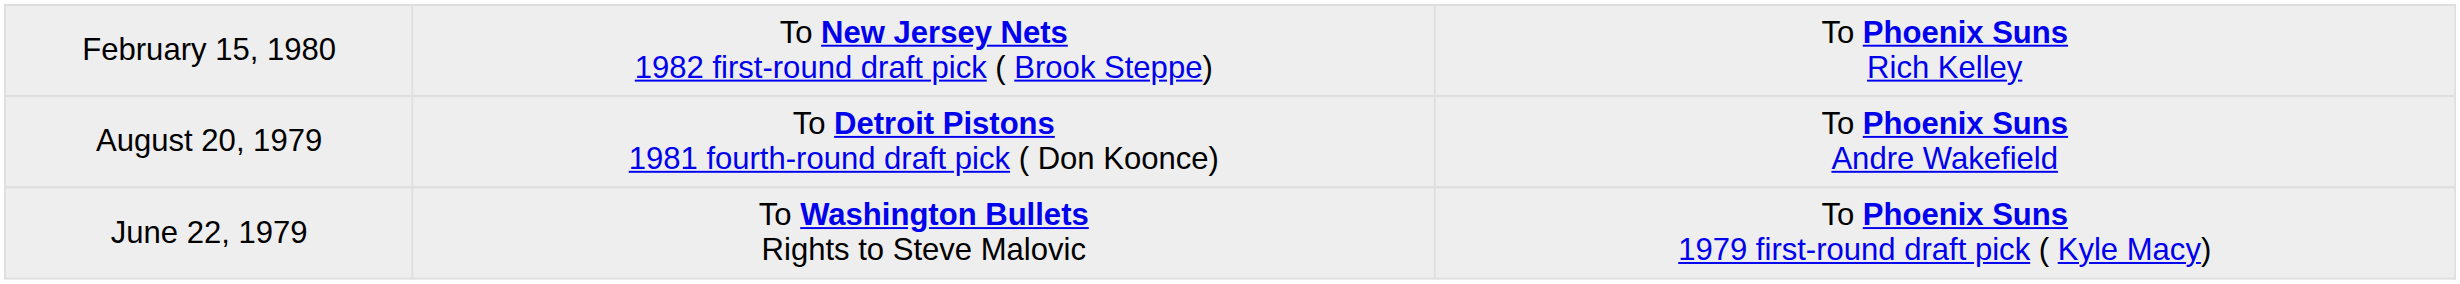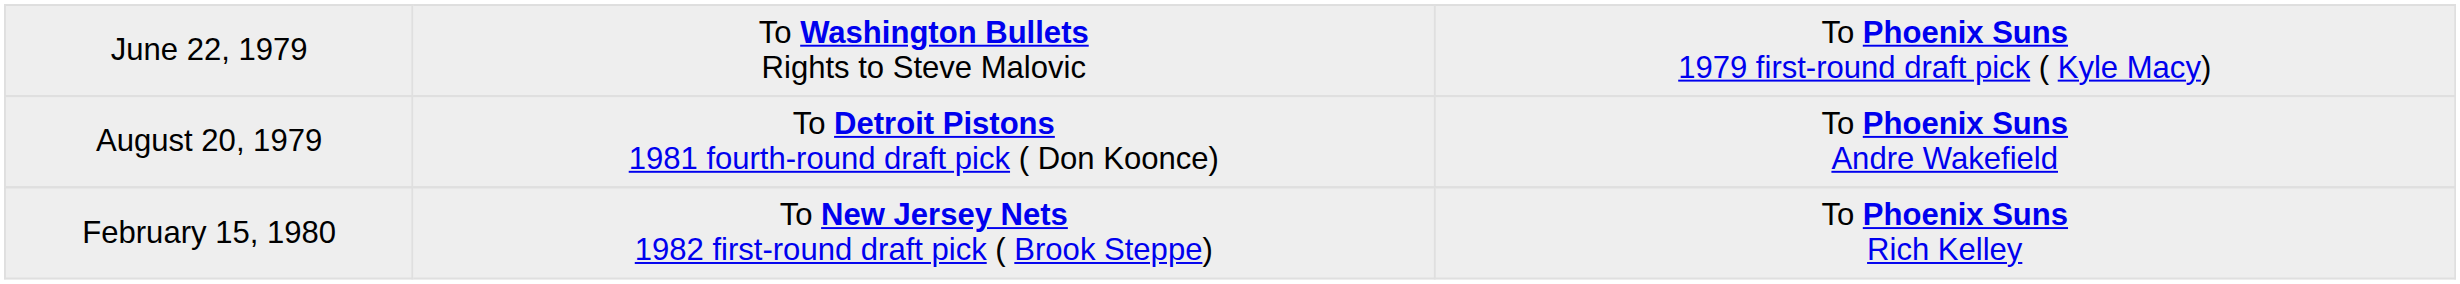rows swapped: June 22, 1979 <-> February 15, 1980
